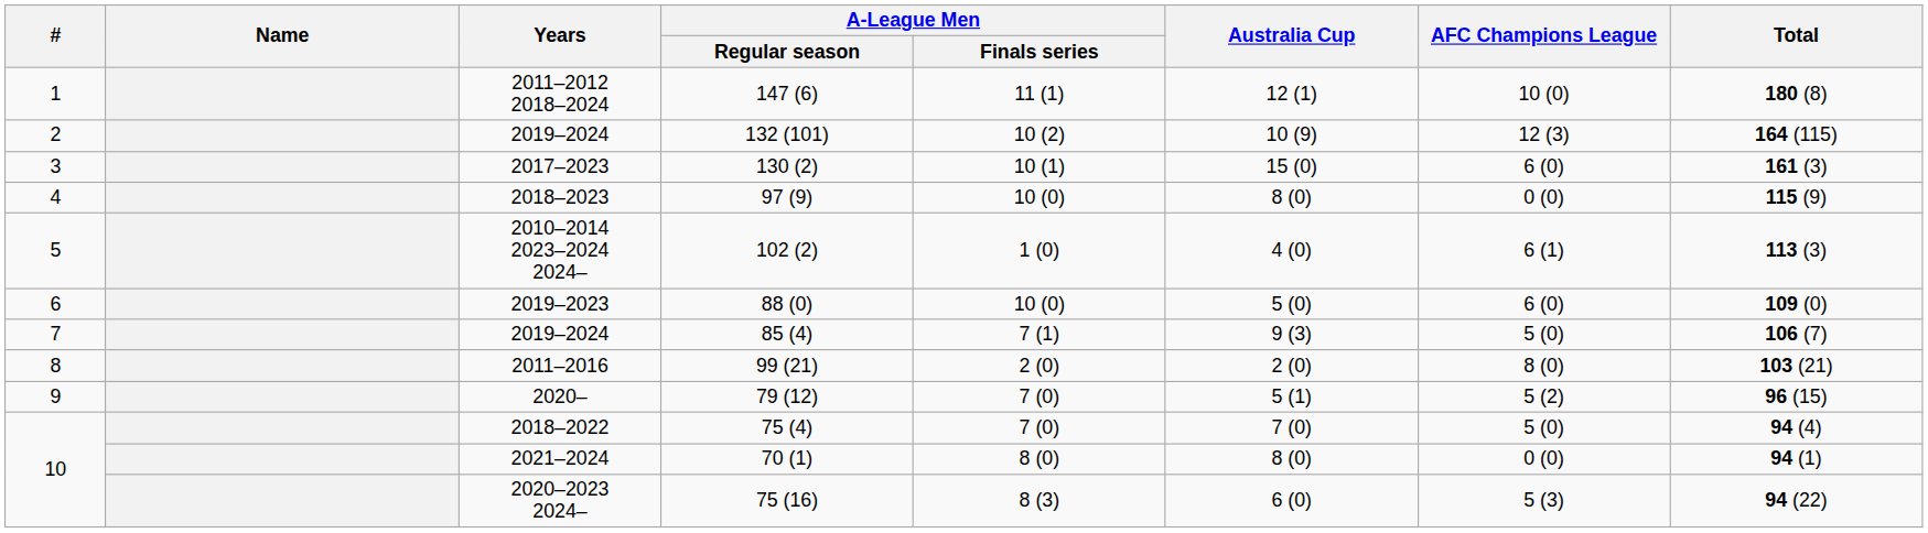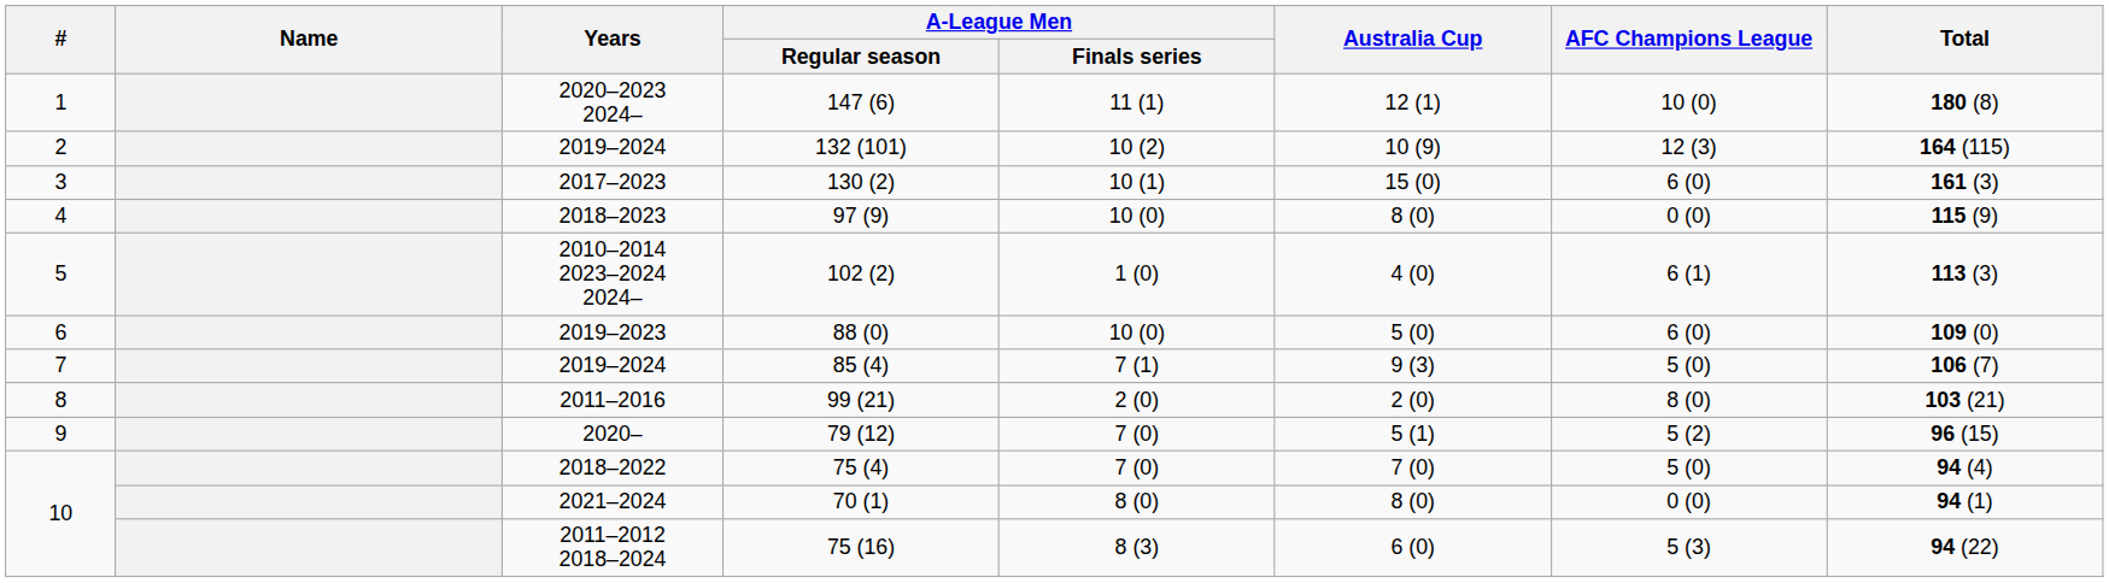147 (6) | Years: 2011–2012 2018–2024 -> 2020–2023 2024–
75 (16) | Years: 2020–2023 2024– -> 2011–2012 2018–2024
